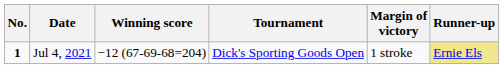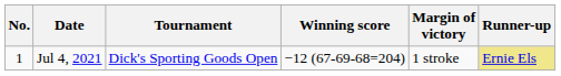columns swapped: Tournament <-> Winning score
Jul 4, 2021 | No.: bold -> normal
